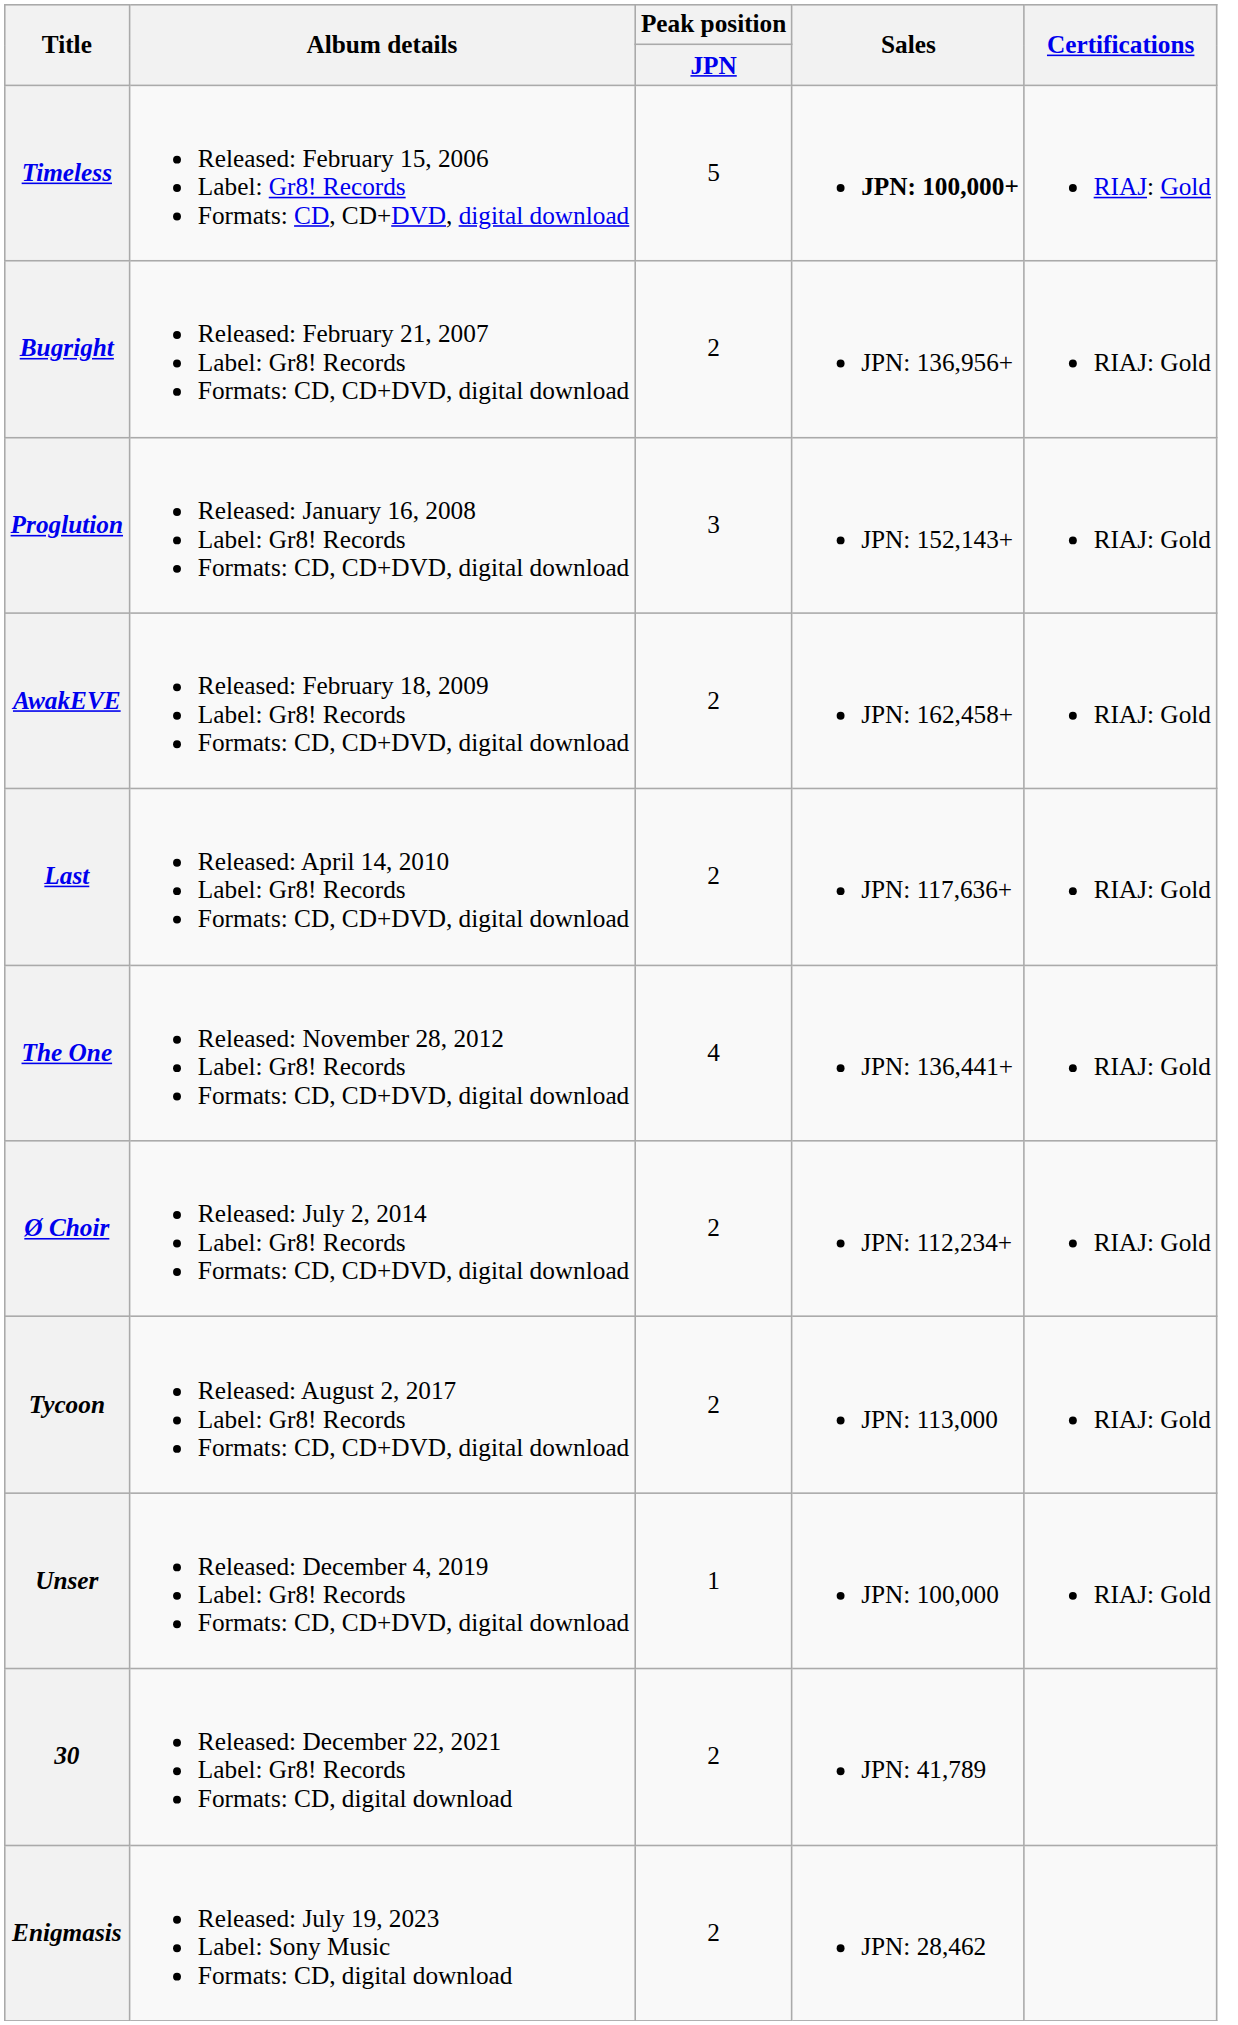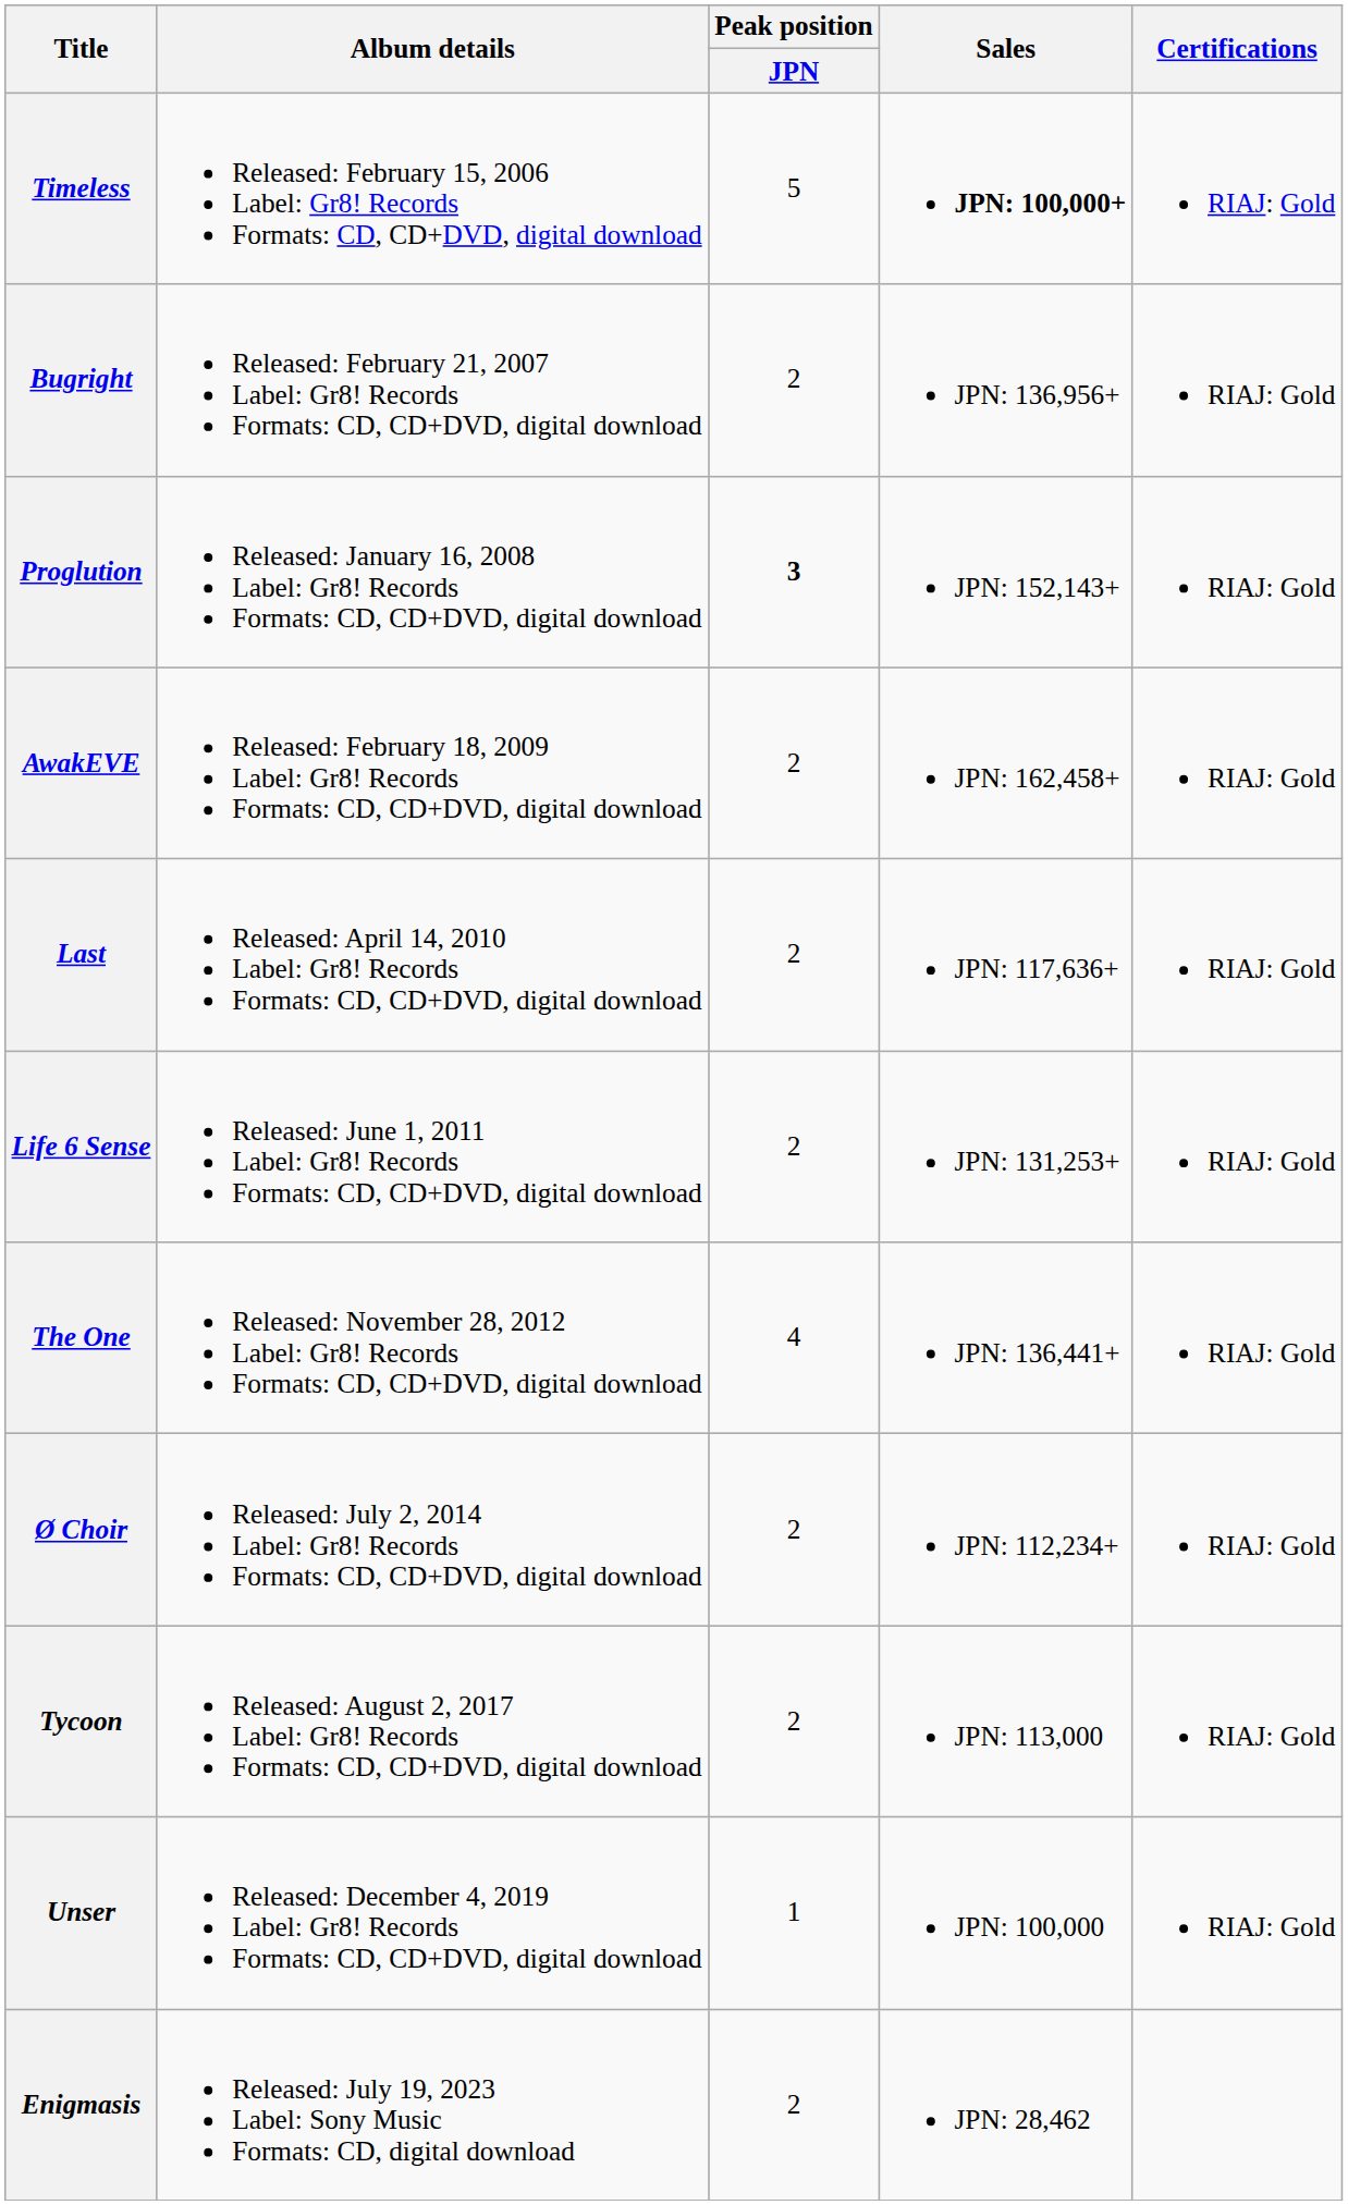Proglution | Peak position / JPN: normal -> bold
+ row: Life 6 Sense | Released: June 1, 2011 Label: Gr8! Records Formats: CD, CD+DVD, digital download | 2 | JPN: 131,253+ | RIAJ: Gold
- row: 30 | Released: December 22, 2021 Label: Gr8! Records Formats: CD, digital download | 2 | JPN: 41,789
